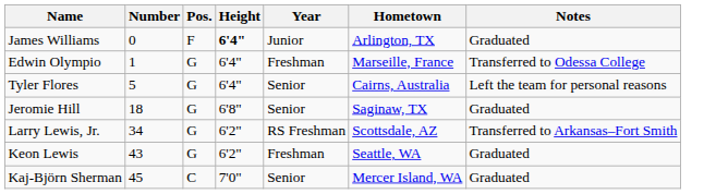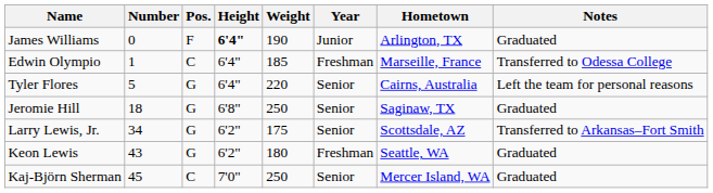+ column: Weight | 190 | 185 | 220 | 250 | 175 | 180 | 250
Edwin Olympio | Pos.: G -> C
Larry Lewis, Jr. | Year: RS Freshman -> Senior
